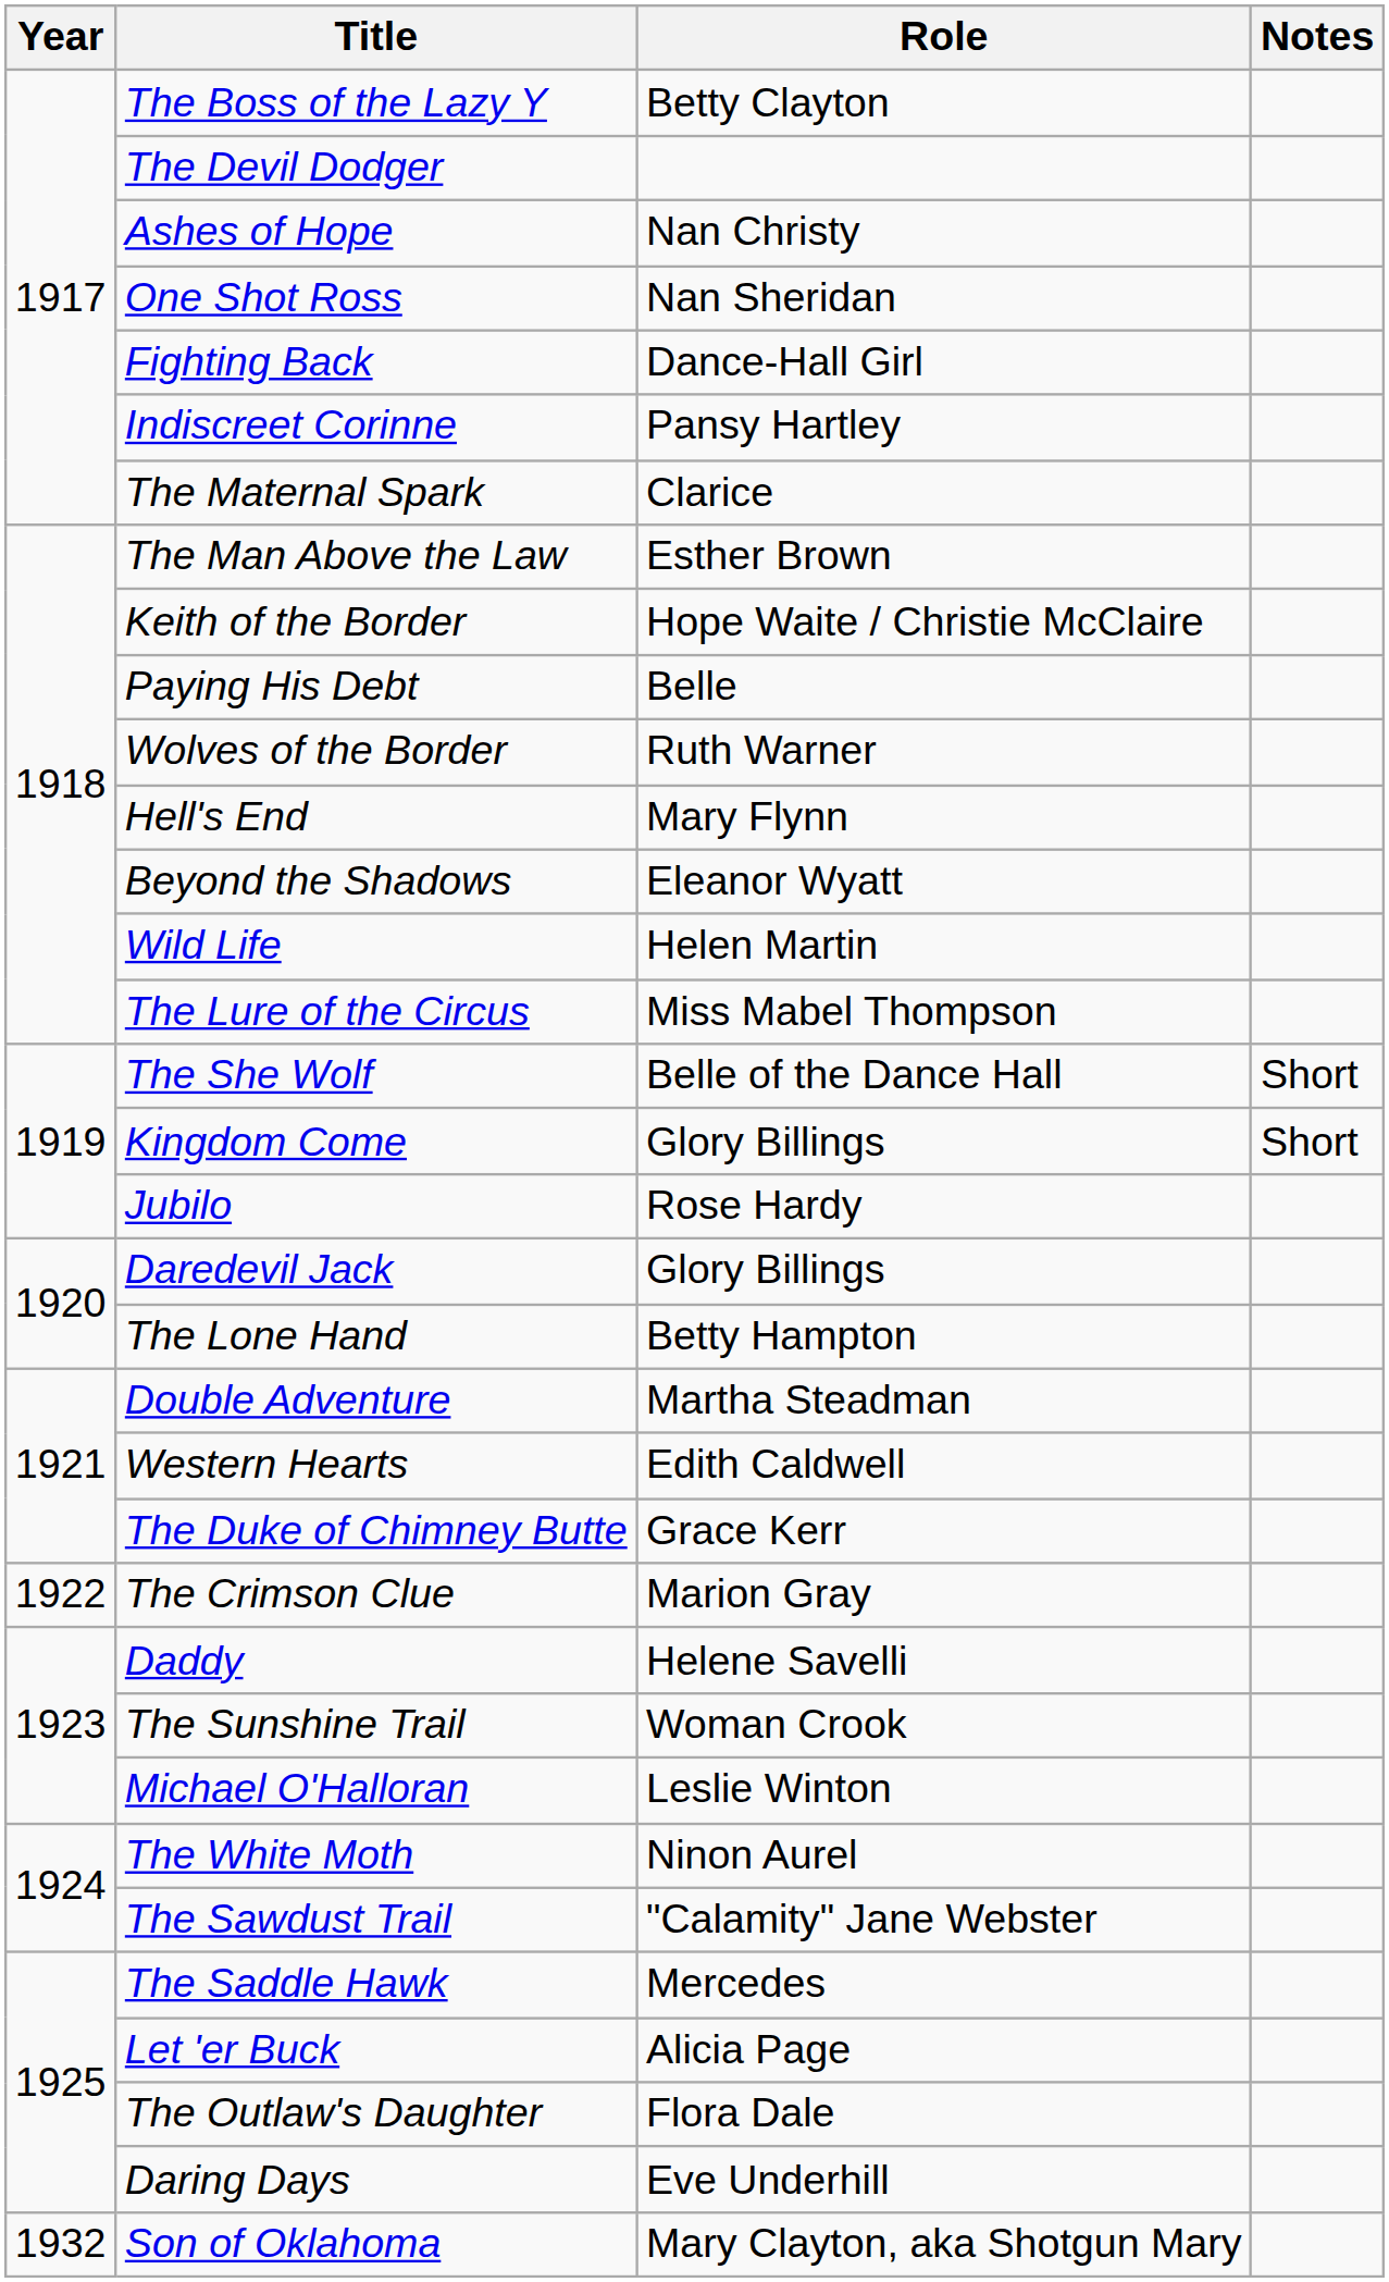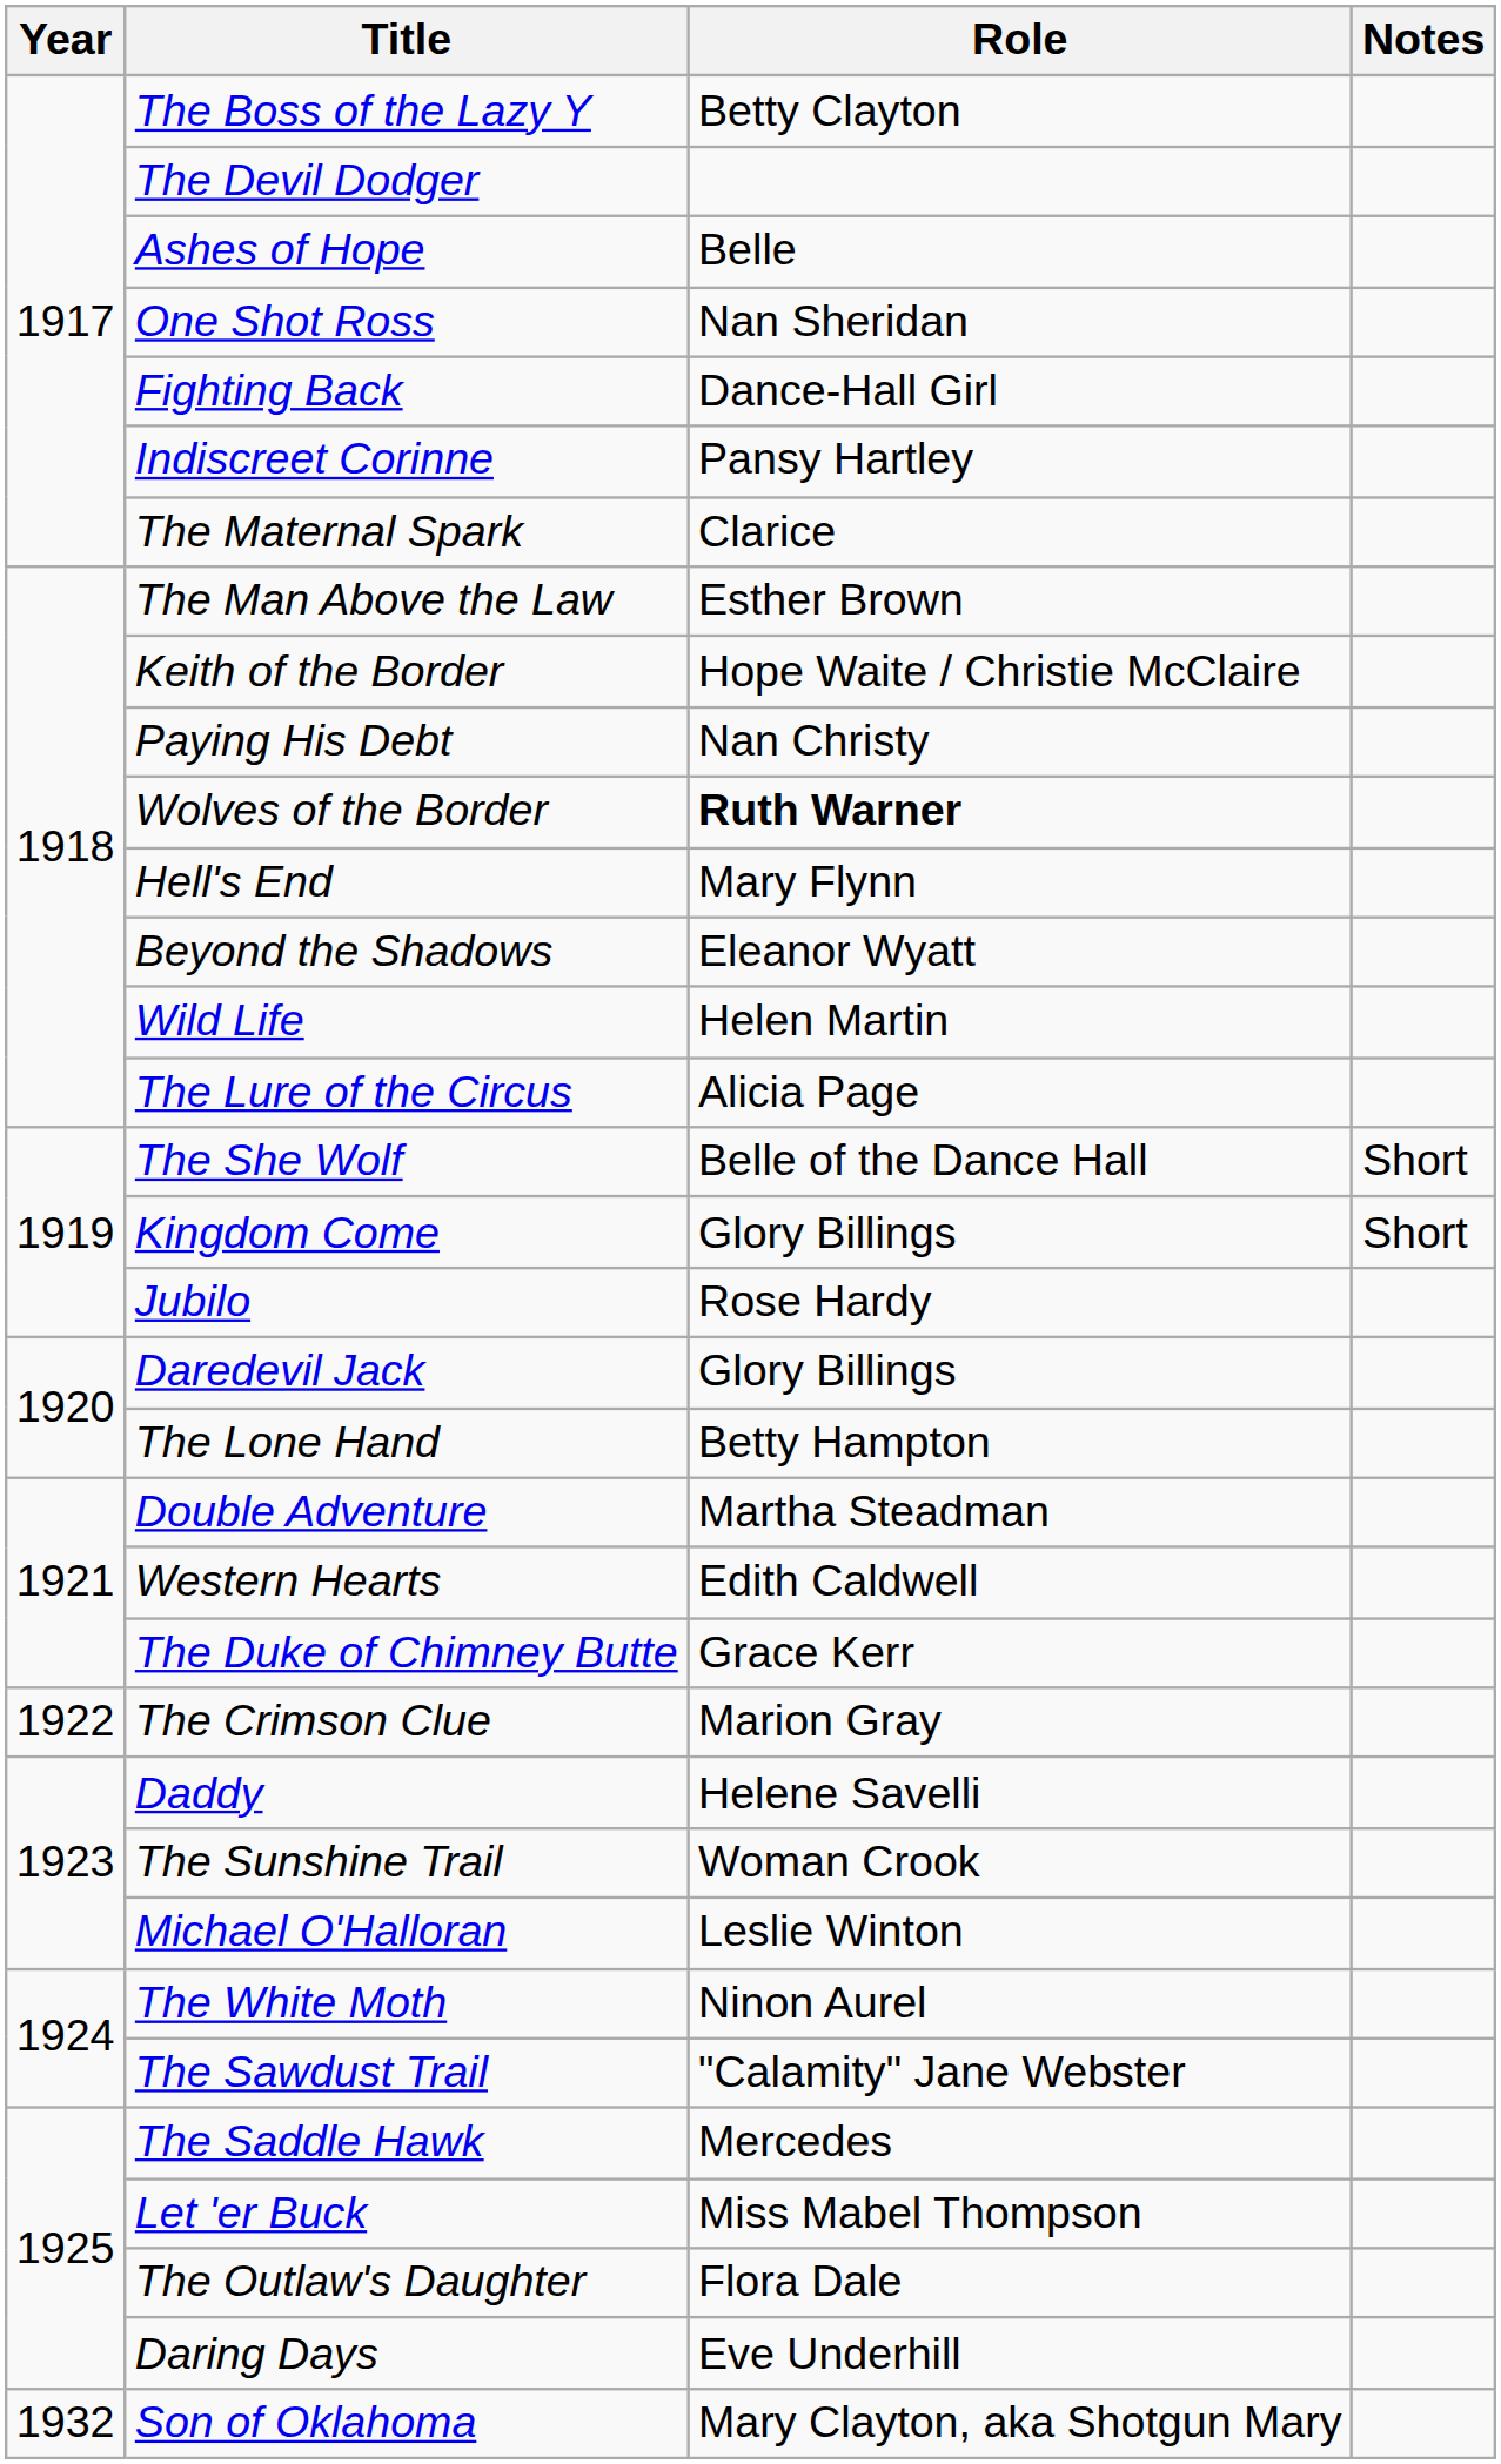Ashes of Hope | Role: Nan Christy -> Belle
Paying His Debt | Role: Belle -> Nan Christy
Wolves of the Border | Role: normal -> bold
The Lure of the Circus | Role: Miss Mabel Thompson -> Alicia Page
Let 'er Buck | Role: Alicia Page -> Miss Mabel Thompson
